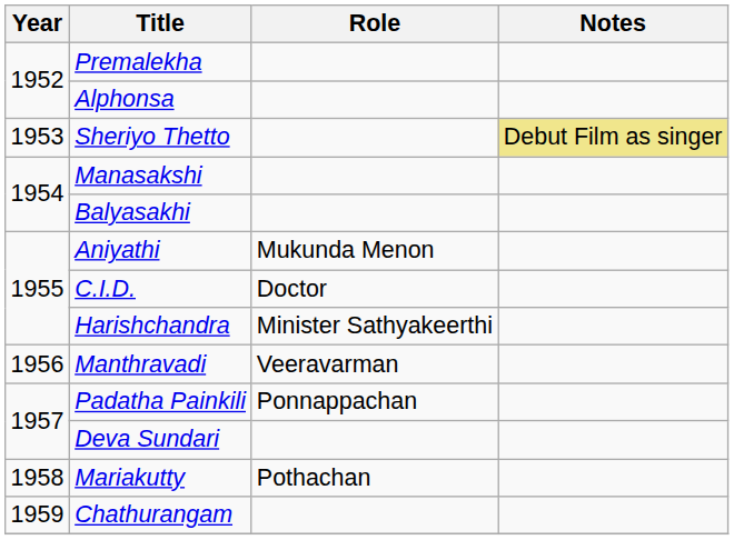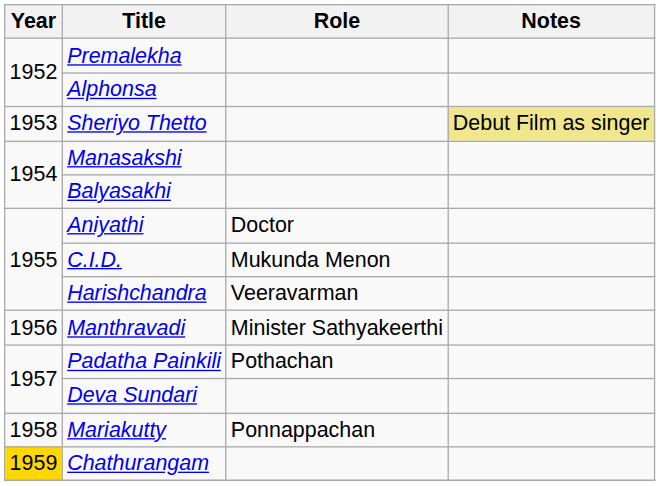Aniyathi | Role: Mukunda Menon -> Doctor
C.I.D. | Role: Doctor -> Mukunda Menon
Harishchandra | Role: Minister Sathyakeerthi -> Veeravarman
Manthravadi | Role: Veeravarman -> Minister Sathyakeerthi
Padatha Painkili | Role: Ponnappachan -> Pothachan
Mariakutty | Role: Pothachan -> Ponnappachan
Chathurangam | Year: no background -> gold background
